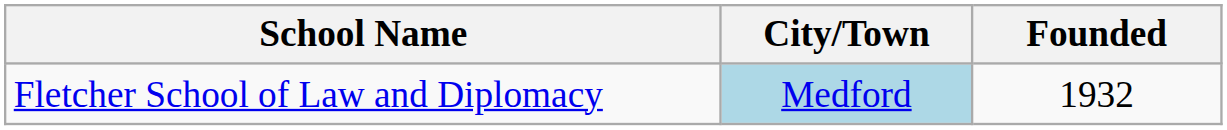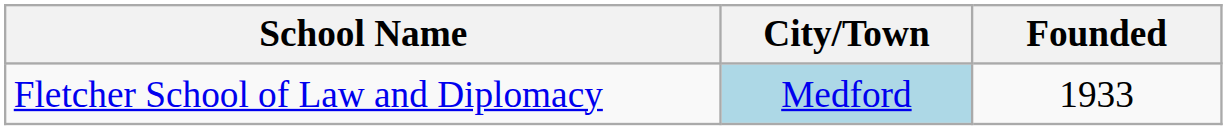Fletcher School of Law and Diplomacy | Founded: 1932 -> 1933
